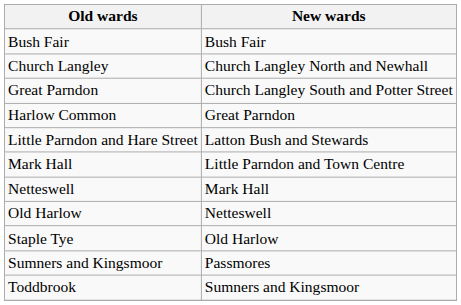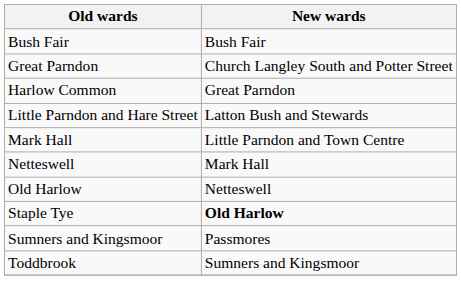- row: Church Langley | Church Langley North and Newhall
Staple Tye | New wards: normal -> bold
